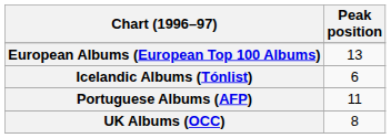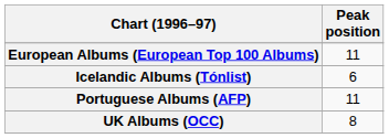European Albums (European Top 100 Albums) | Peak position: 13 -> 11
